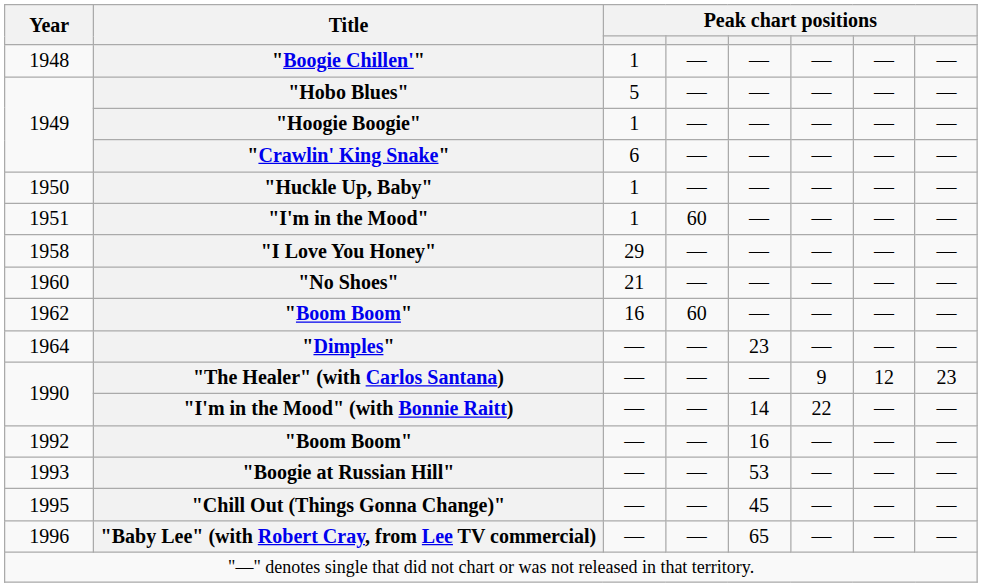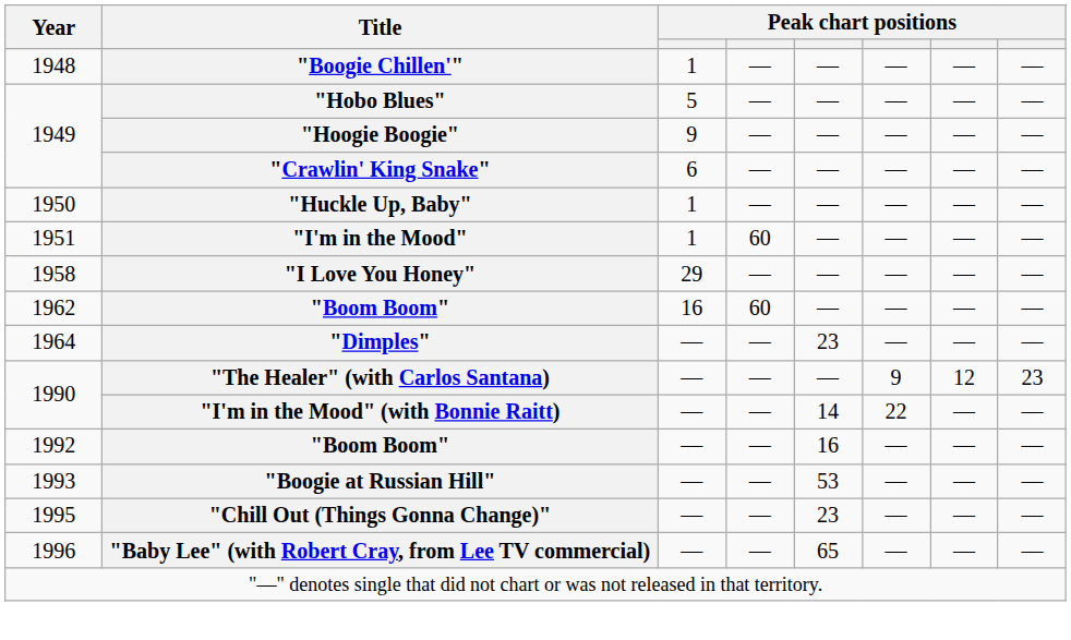"Hoogie Boogie" | column 3: 1 -> 9
- row: 1960 | "No Shoes" | 21 | — | — | — | — | —
"Chill Out (Things Gonna Change)" | column 5: 45 -> 23
